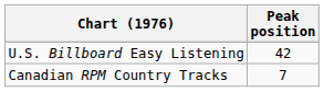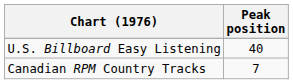U.S. Billboard Easy Listening | Peak position: 42 -> 40
